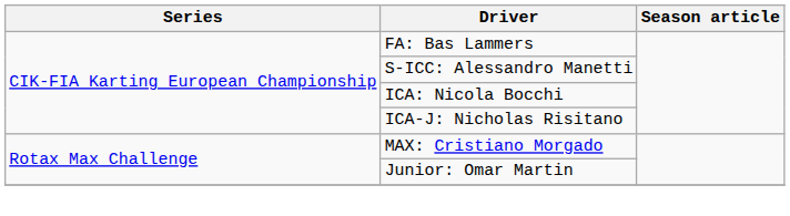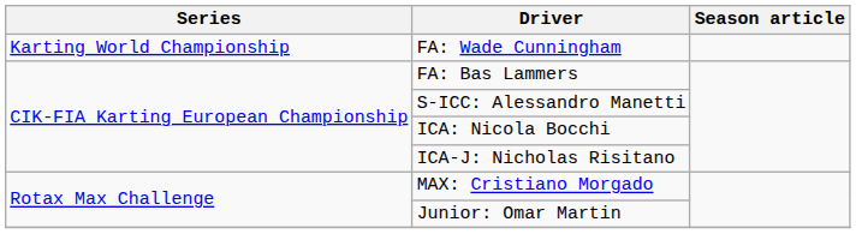+ row: Karting World Championship | FA: Wade Cunningham
